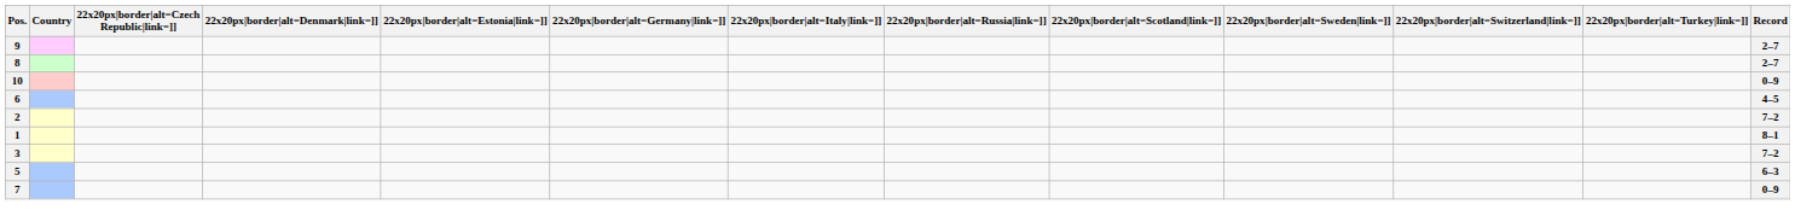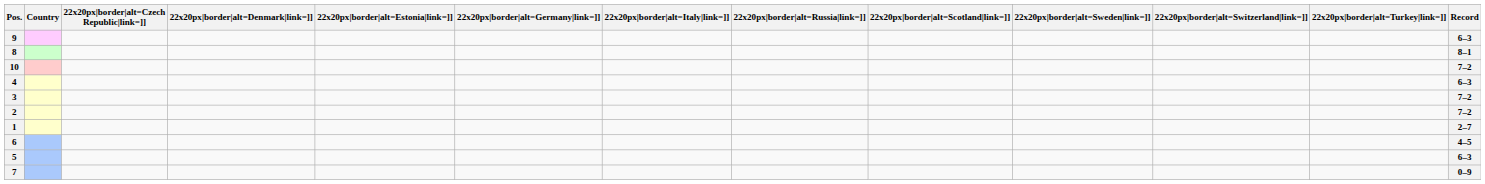9 | Record: 2–7 -> 6–3
8 | Record: 2–7 -> 8–1
10 | Record: 0–9 -> 7–2
+ row: 4 | 6–3
rows swapped: 6 <-> 3
1 | Record: 8–1 -> 2–7
